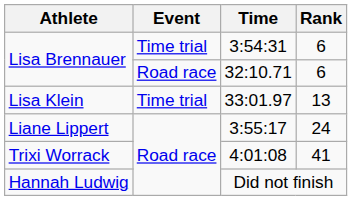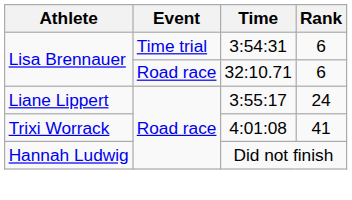- row: Lisa Klein | Time trial | 33:01.97 | 13
